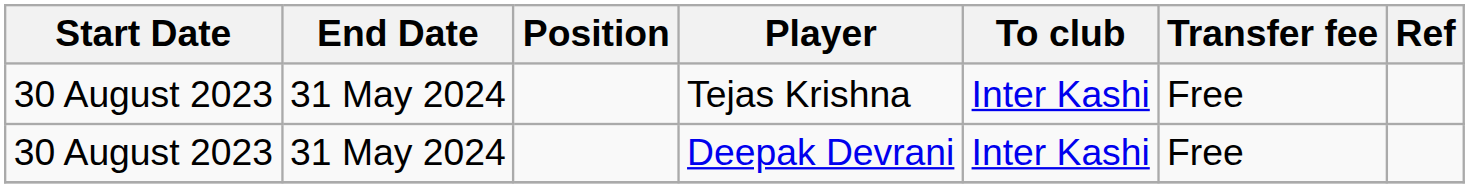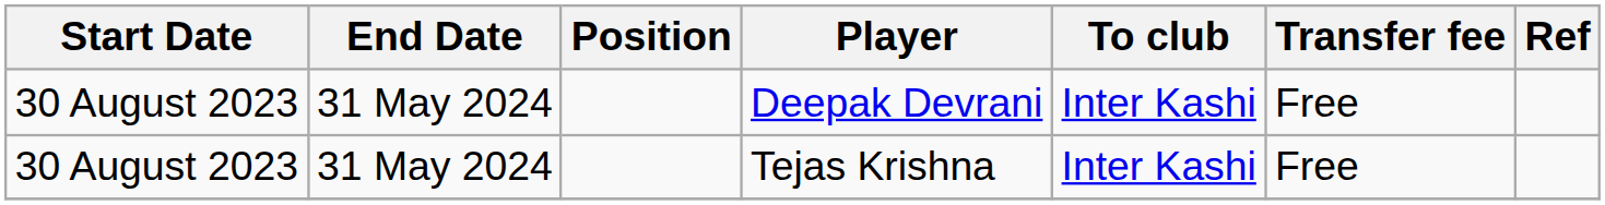rows swapped: Deepak Devrani <-> Tejas Krishna
